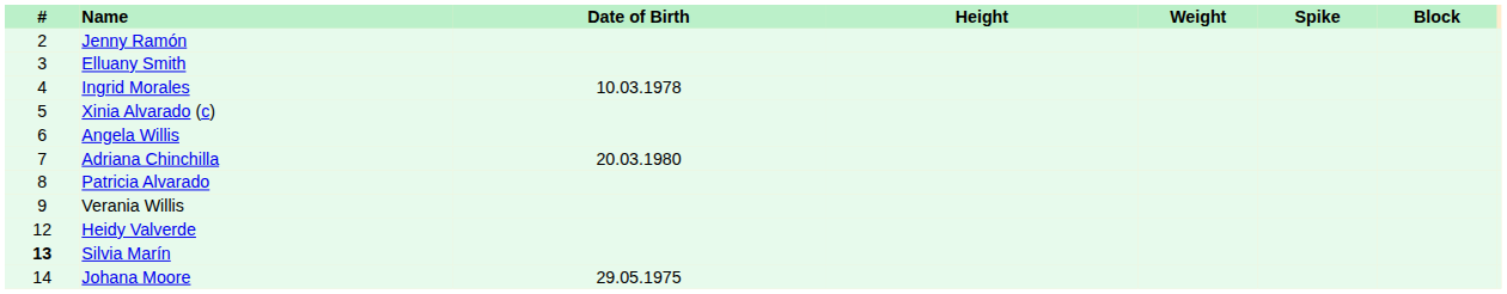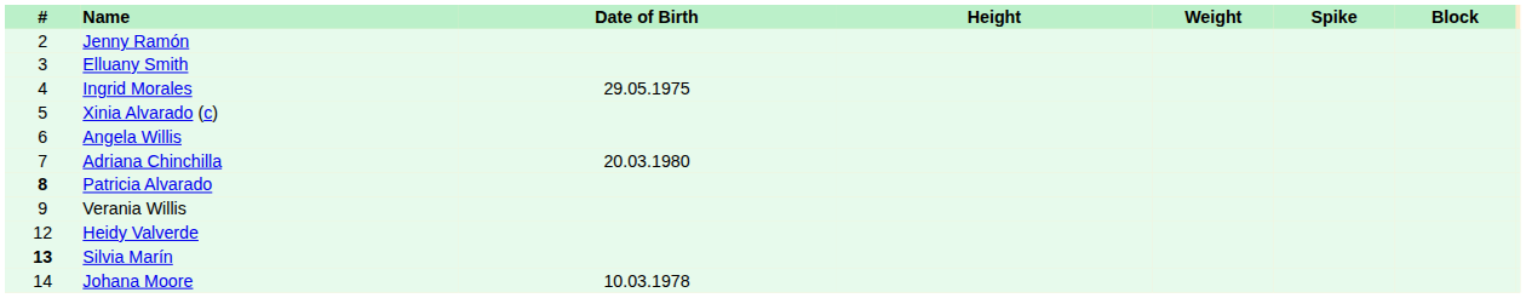Ingrid Morales | Date of Birth: 10.03.1978 -> 29.05.1975
Patricia Alvarado | #: normal -> bold
Johana Moore | Date of Birth: 29.05.1975 -> 10.03.1978
